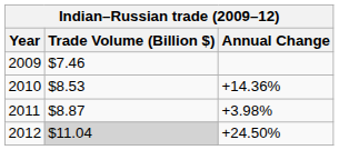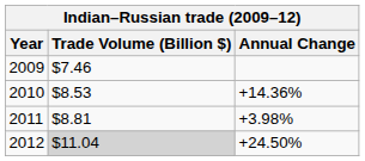2011 | Trade Volume (Billion $): $8.87 -> $8.81
